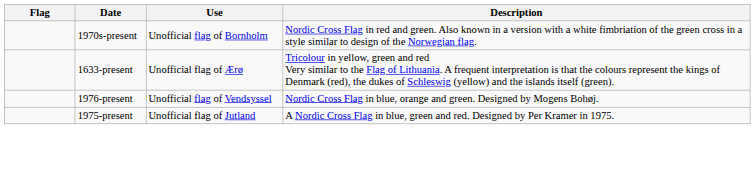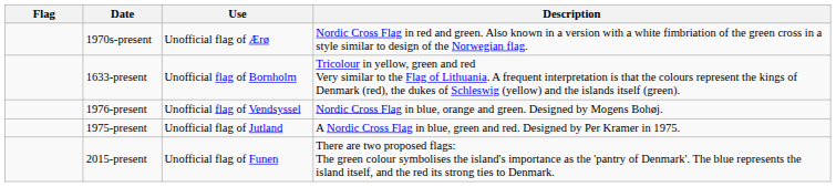1970s-present | Use: Unofficial flag of Bornholm -> Unofficial flag of Ærø
1633-present | Use: Unofficial flag of Ærø -> Unofficial flag of Bornholm
+ row: 2015-present | Unofficial flag of Funen | There are two proposed flags: The green colour symbolises the island's importance as the 'pantry of Denmark'. The blue represents the island itself, and the red its strong ties to Denmark.
